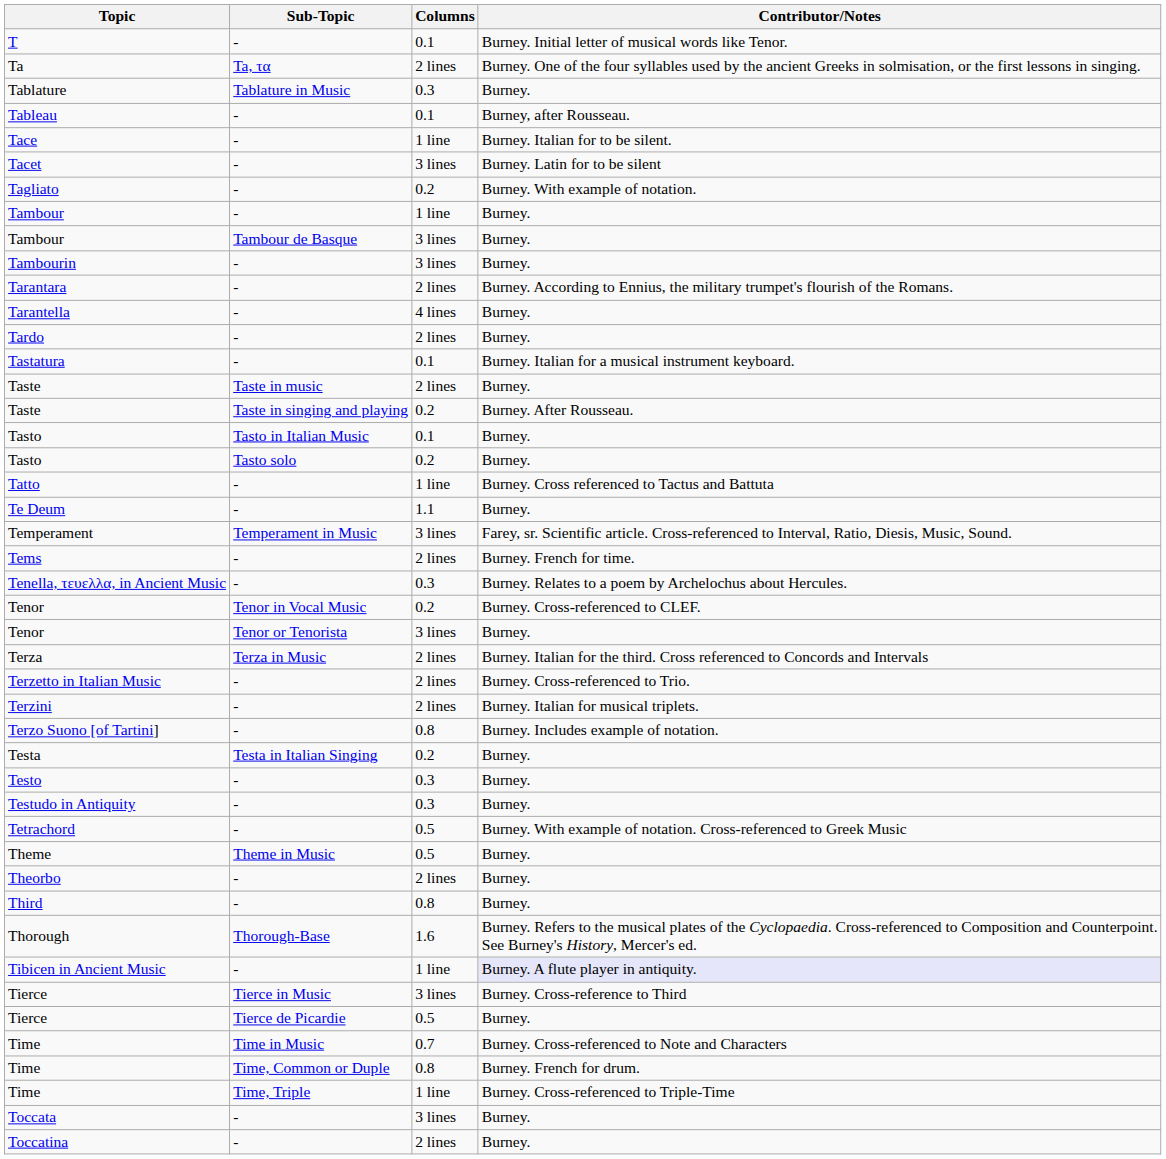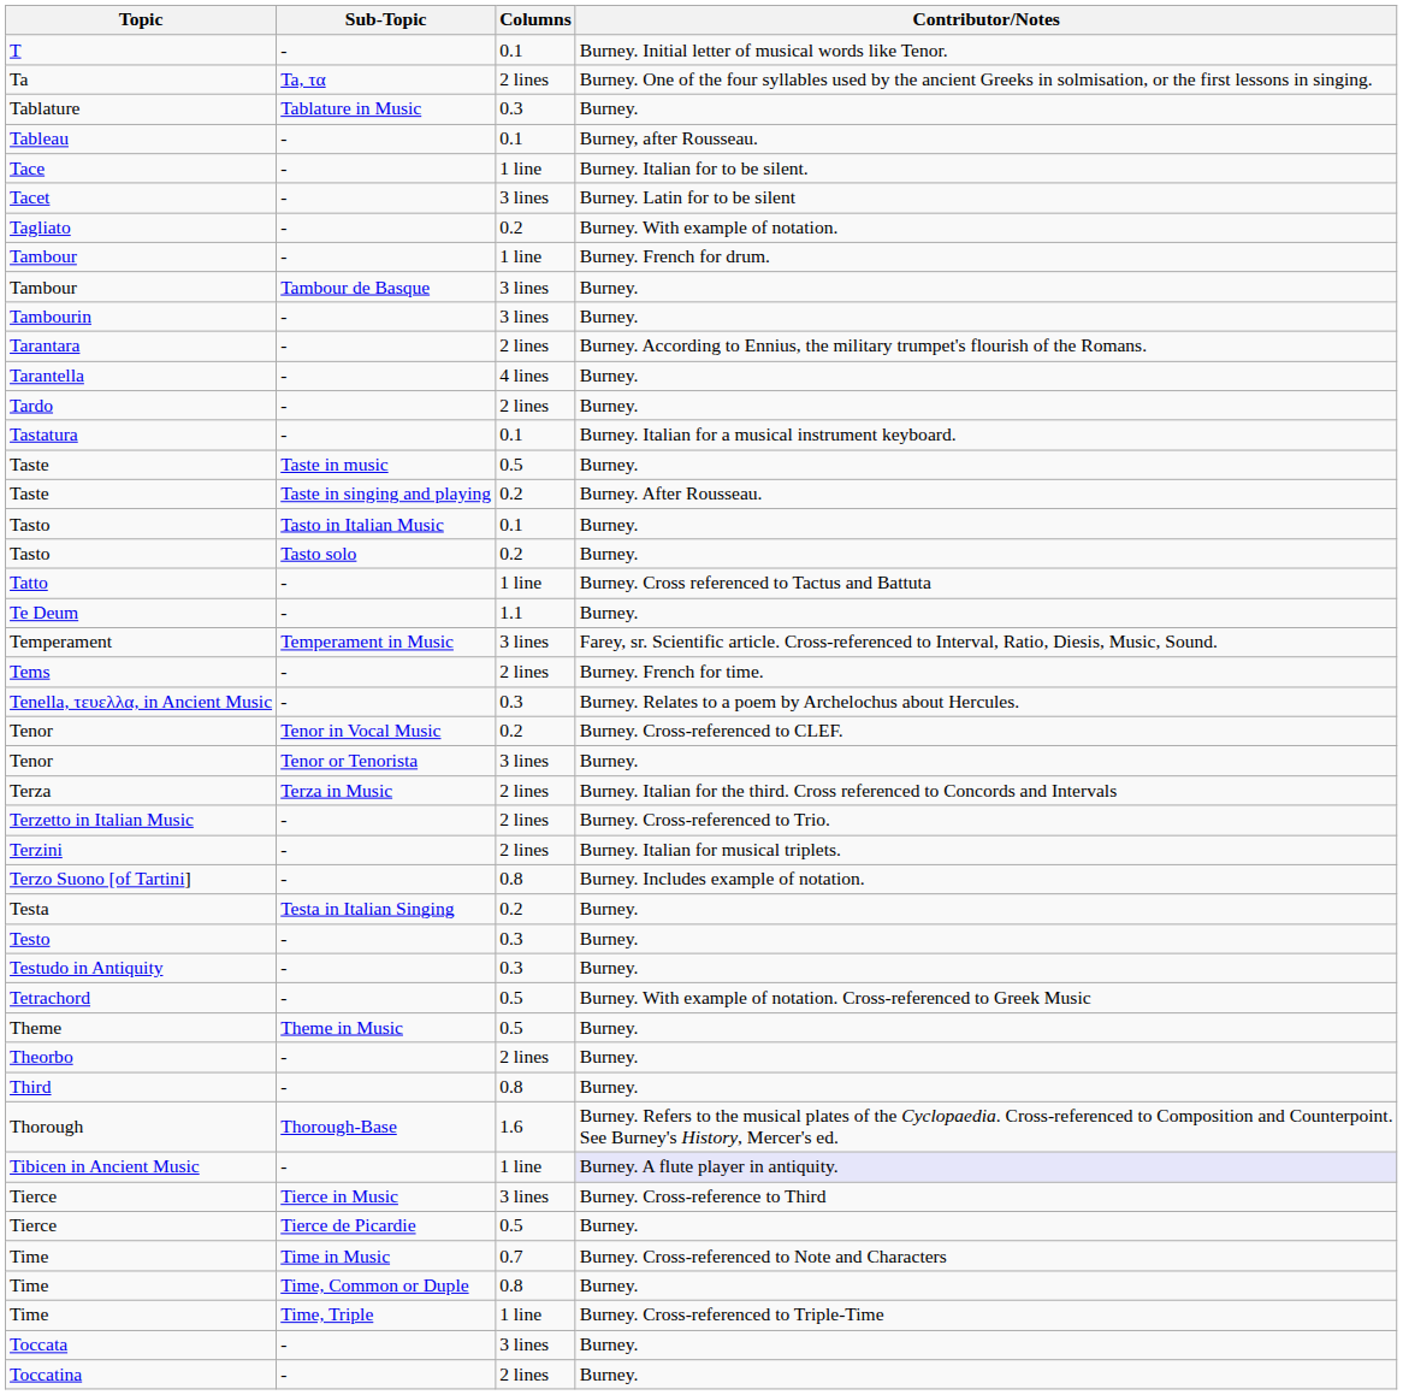Tambour / - | Contributor/Notes: Burney. -> Burney. French for drum.
Taste / Taste in music | Columns: 2 lines -> 0.5
Time / Time, Common or Duple | Contributor/Notes: Burney. French for drum. -> Burney.
